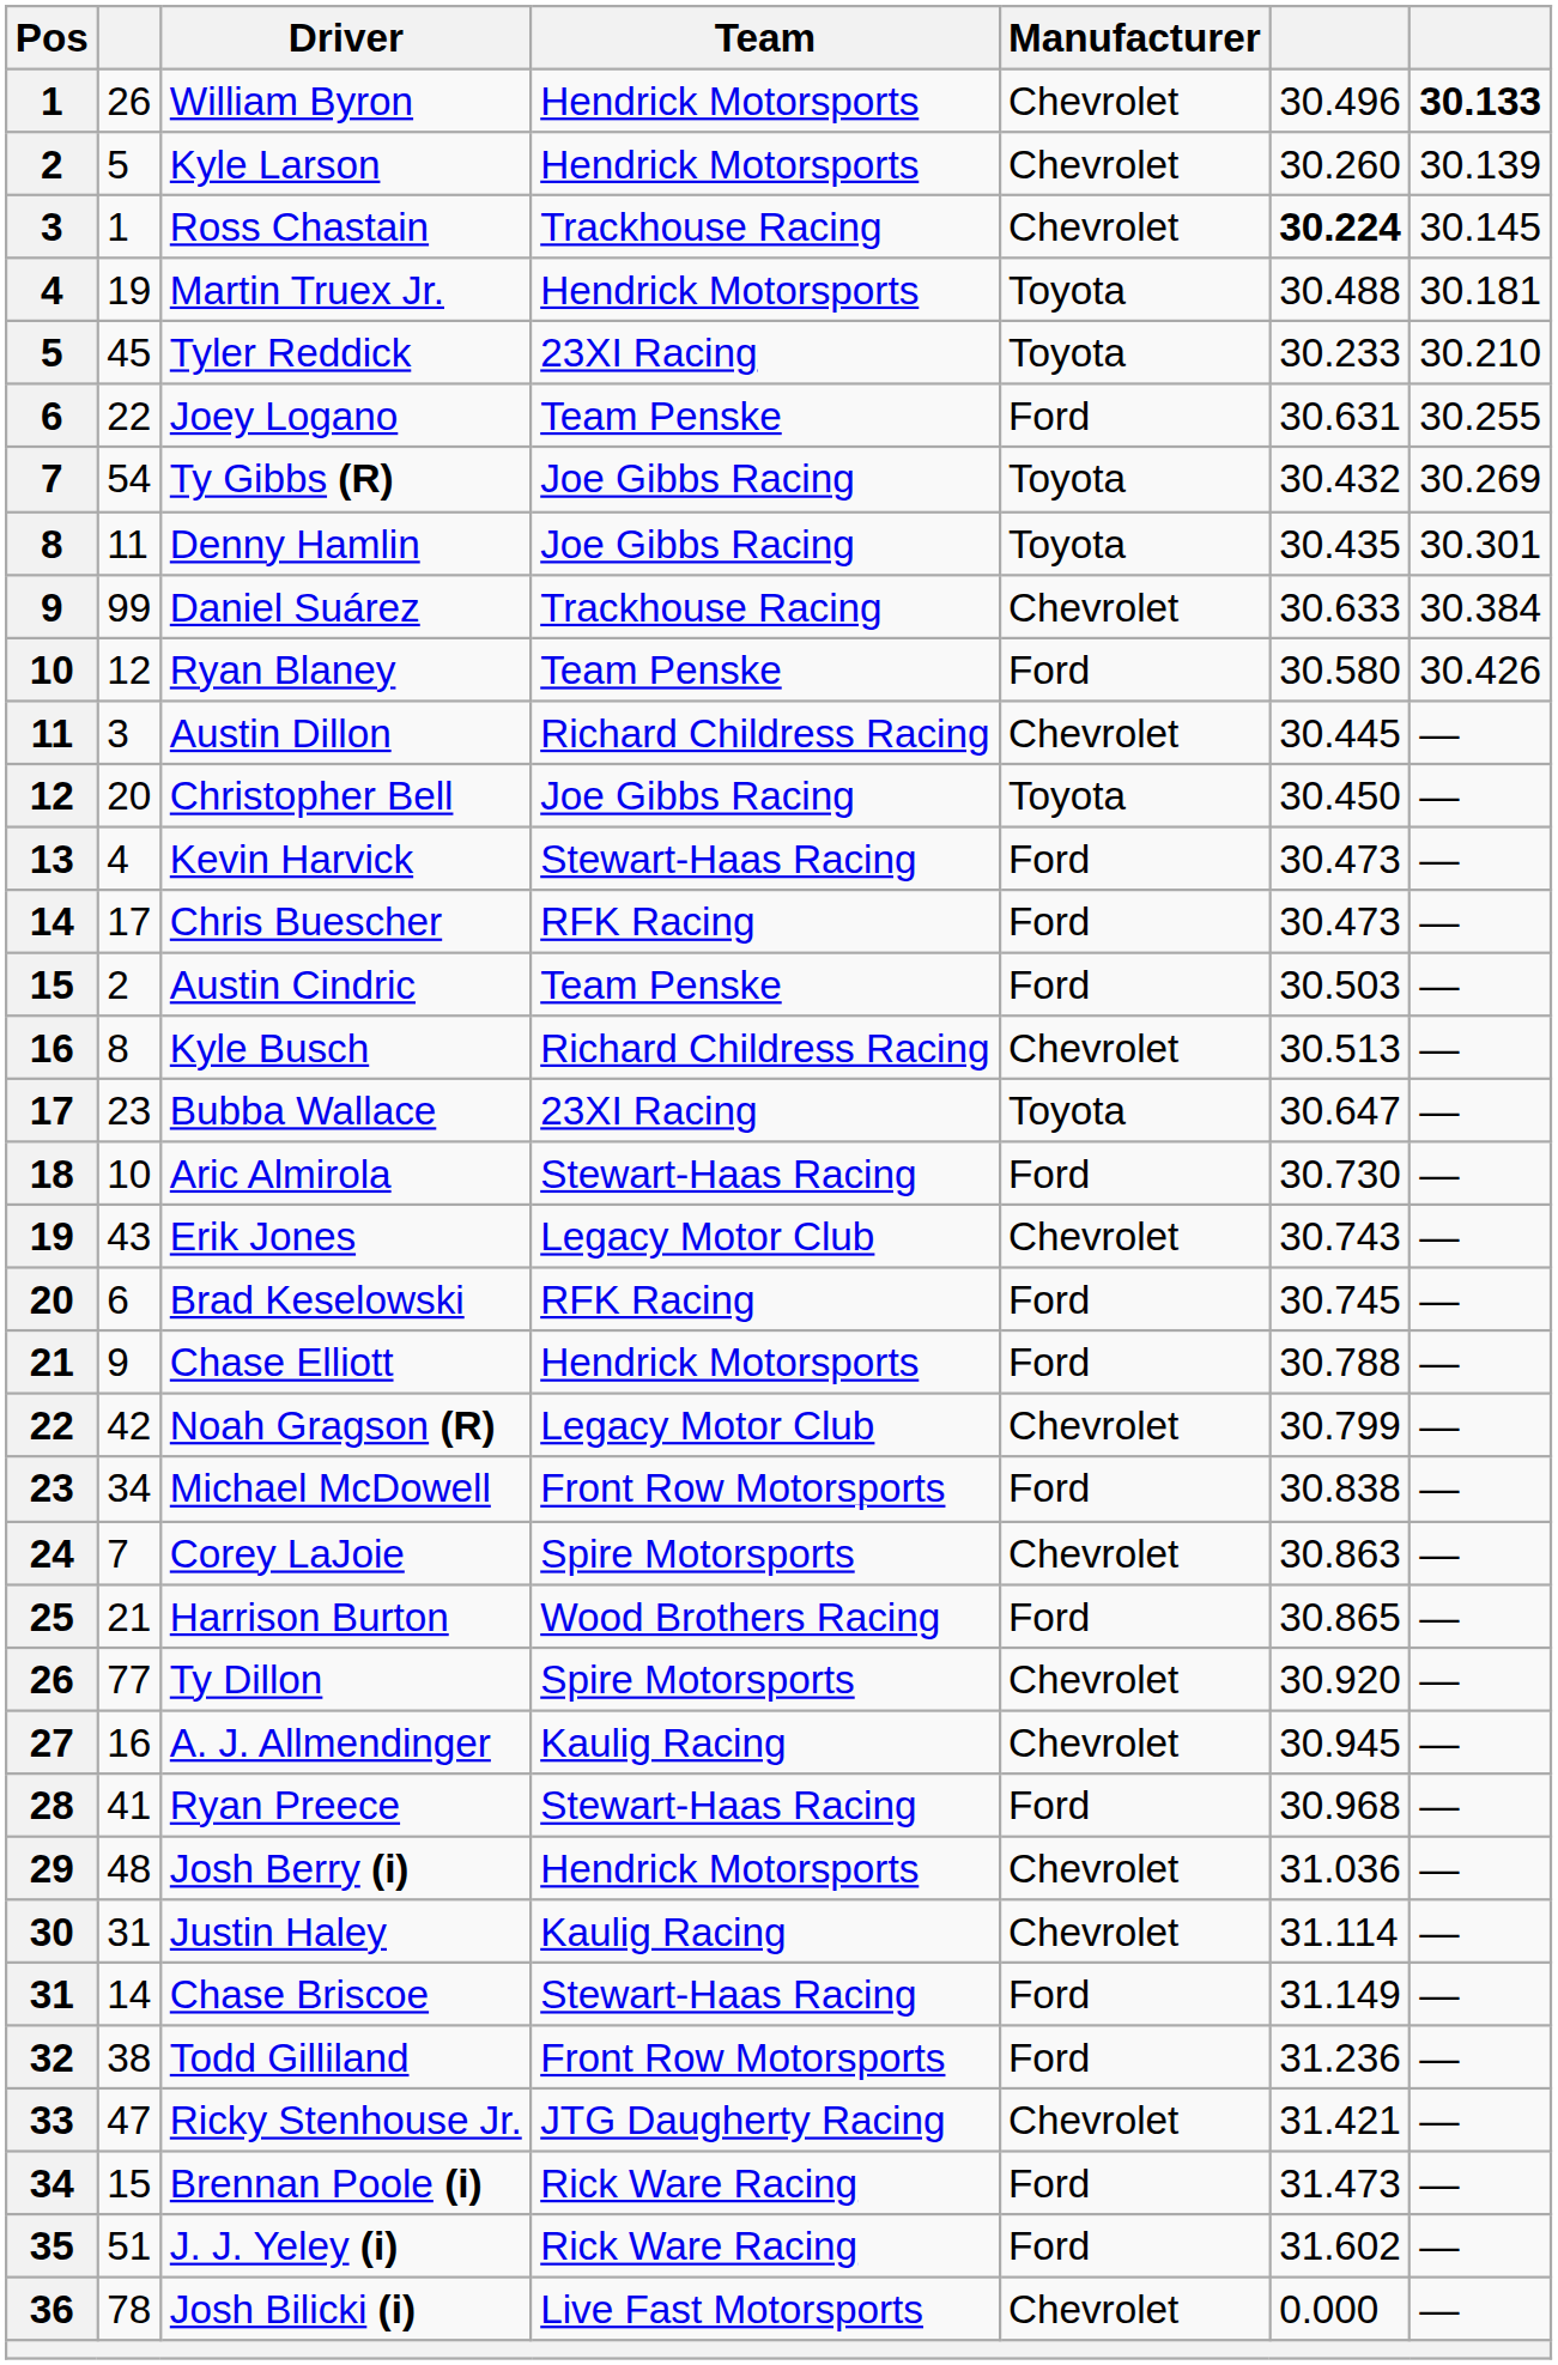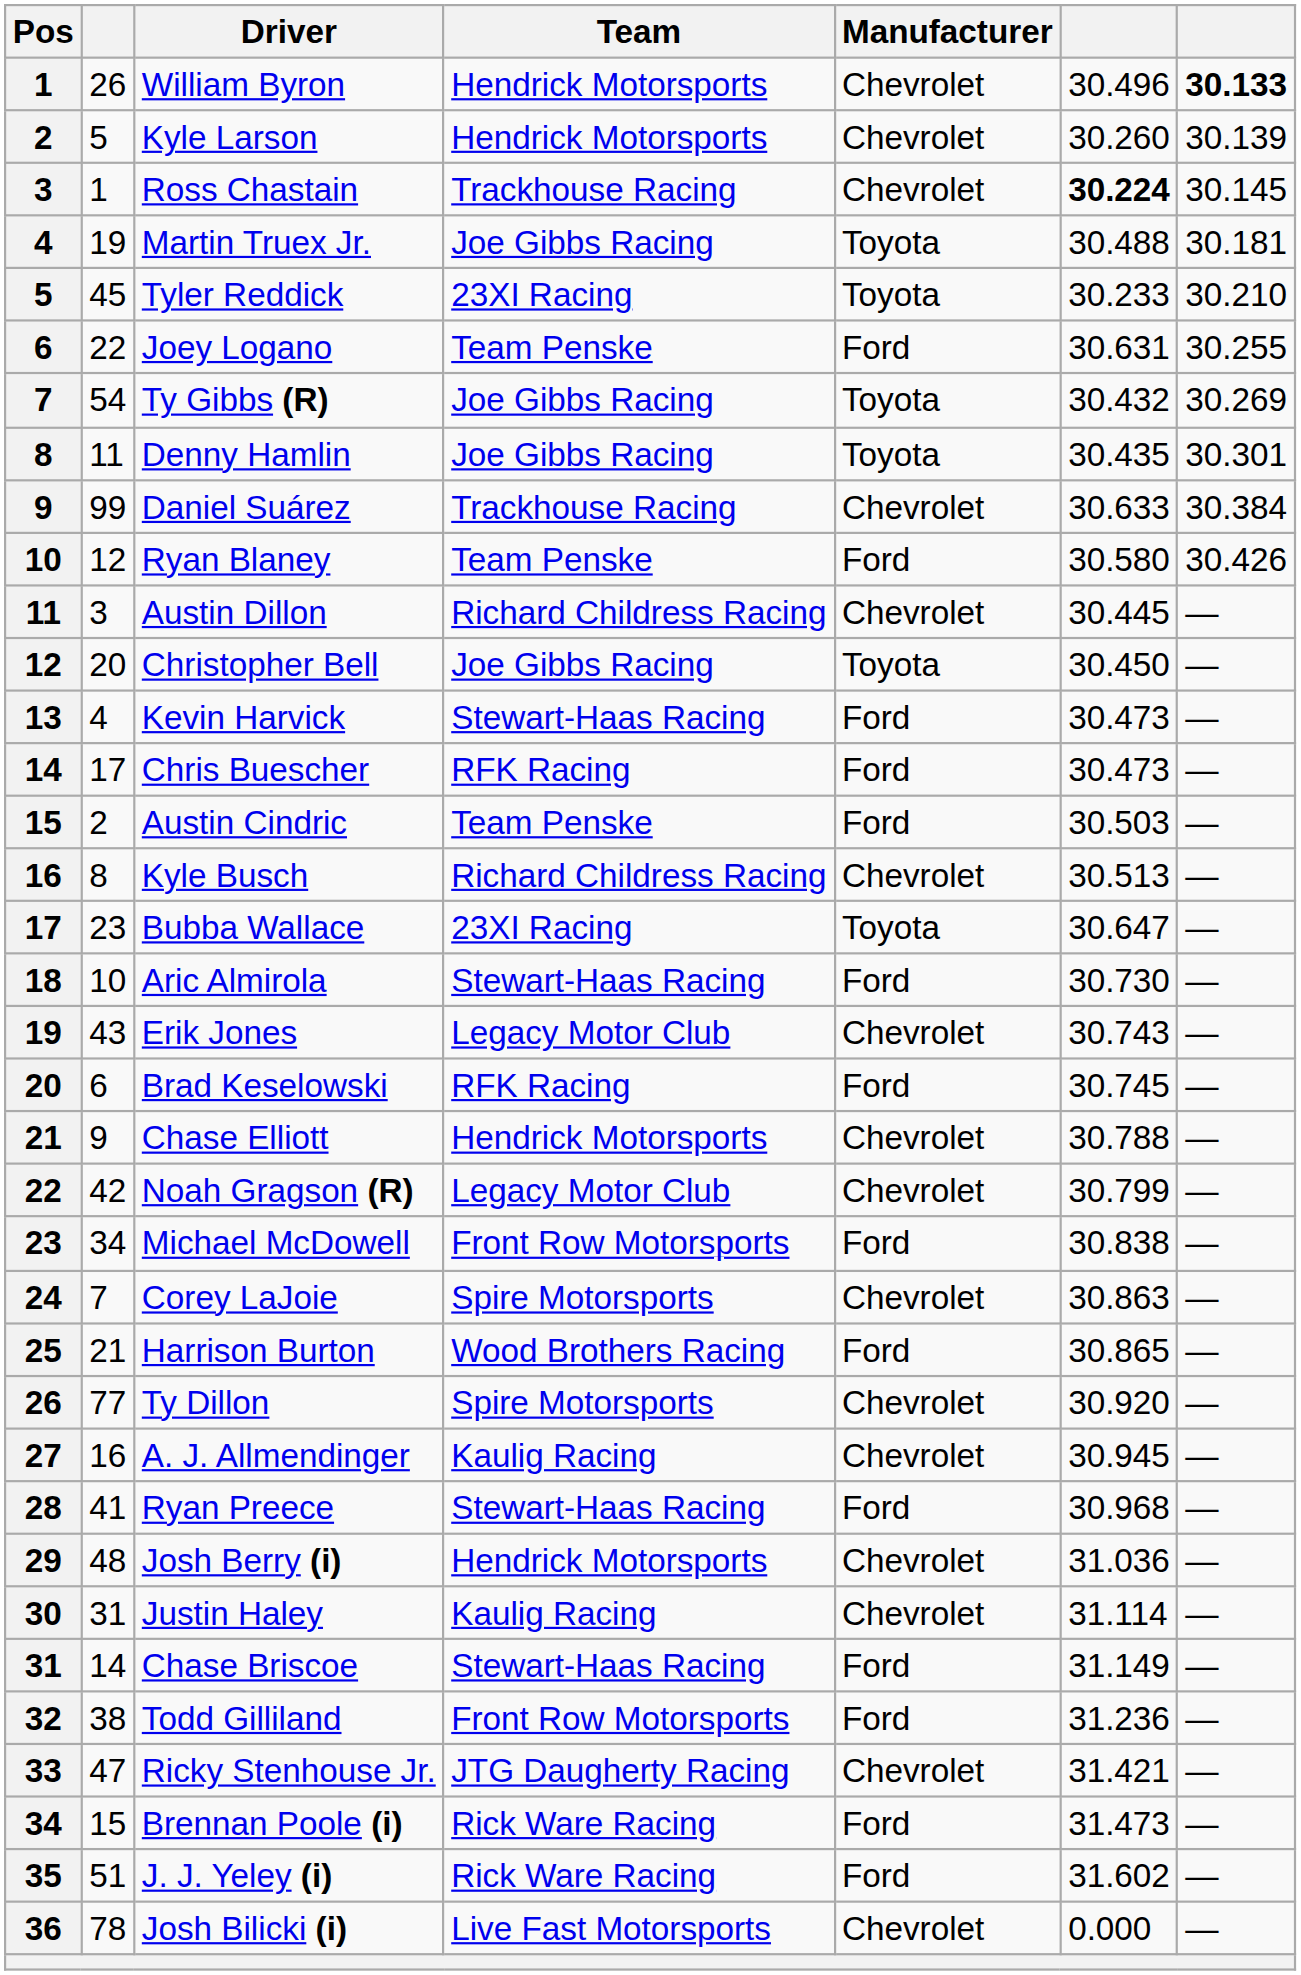Martin Truex Jr. | Team: Hendrick Motorsports -> Joe Gibbs Racing
Chase Elliott | Manufacturer: Ford -> Chevrolet
